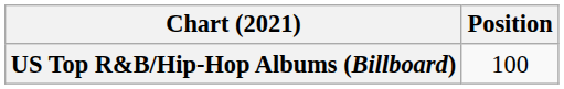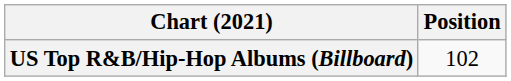US Top R&B/Hip-Hop Albums (Billboard) | Position: 100 -> 102
